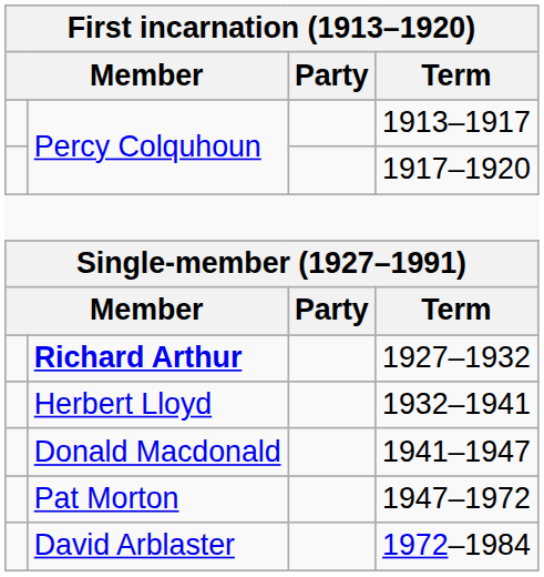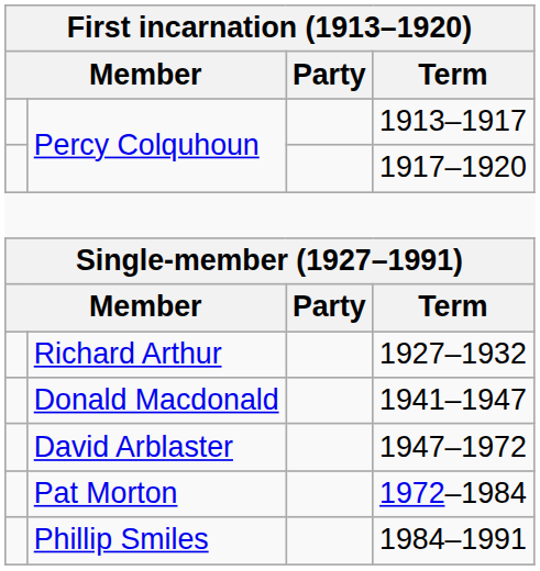1927–1932 | column 2: bold -> normal
- row: Herbert Lloyd | 1932–1941
1947–1972 | column 2: Pat Morton -> David Arblaster
1972–1984 | column 2: David Arblaster -> Pat Morton
+ row: Phillip Smiles | 1984–1991
